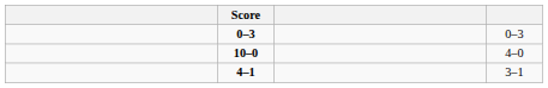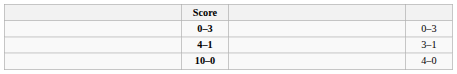rows swapped: 10–0 <-> 4–1
